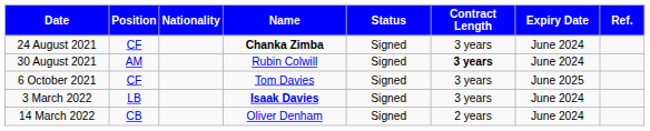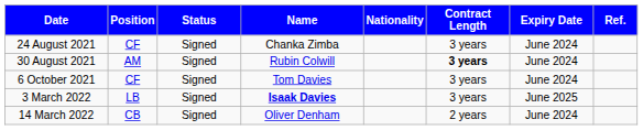columns swapped: Nationality <-> Status
24 August 2021 | Name: bold -> normal
6 October 2021 | Expiry Date: June 2025 -> June 2024
3 March 2022 | Expiry Date: June 2024 -> June 2025
